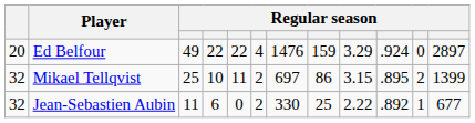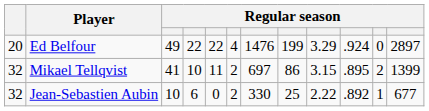Ed Belfour | column 8: 159 -> 199
Mikael Tellqvist | column 3: 25 -> 41
Jean-Sebastien Aubin | column 3: 11 -> 10
